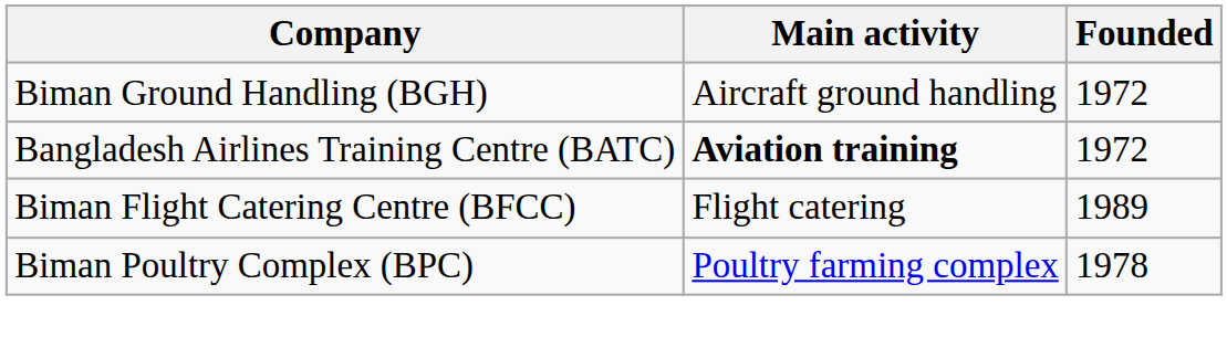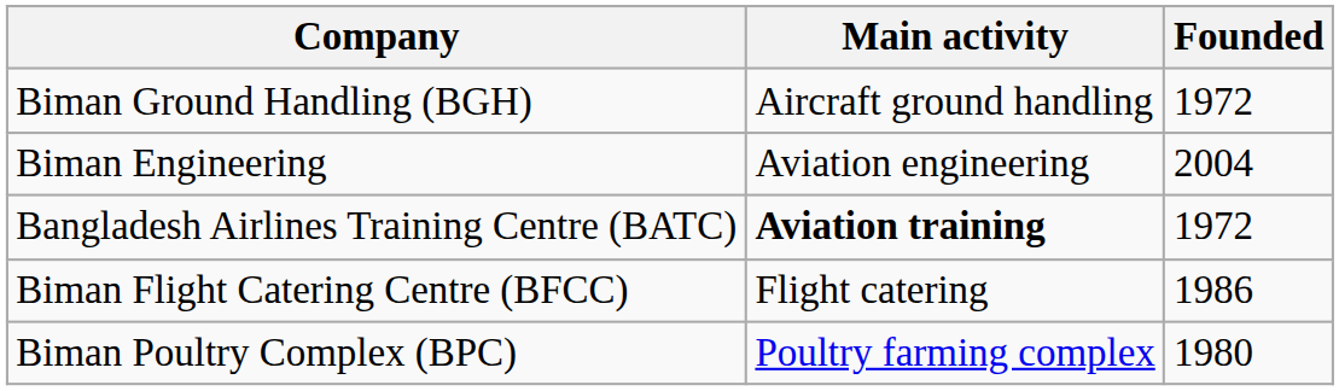+ row: Biman Engineering | Aviation engineering | 2004
Biman Flight Catering Centre (BFCC) | Founded: 1989 -> 1986
Biman Poultry Complex (BPC) | Founded: 1978 -> 1980
